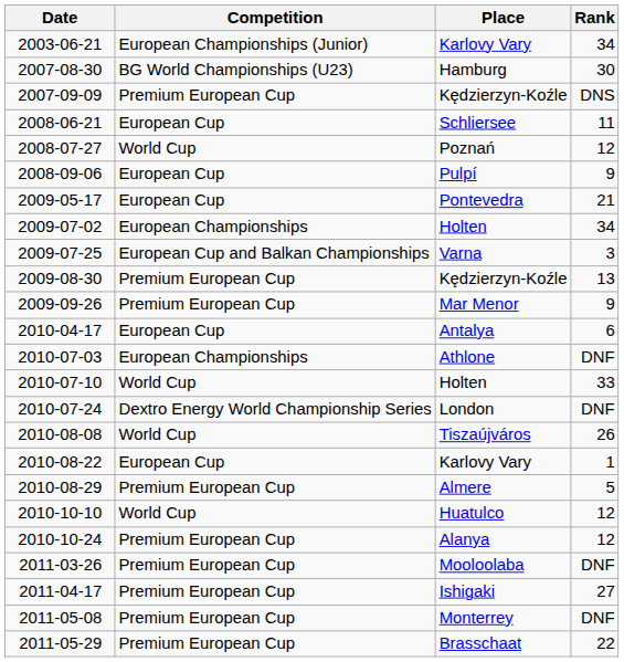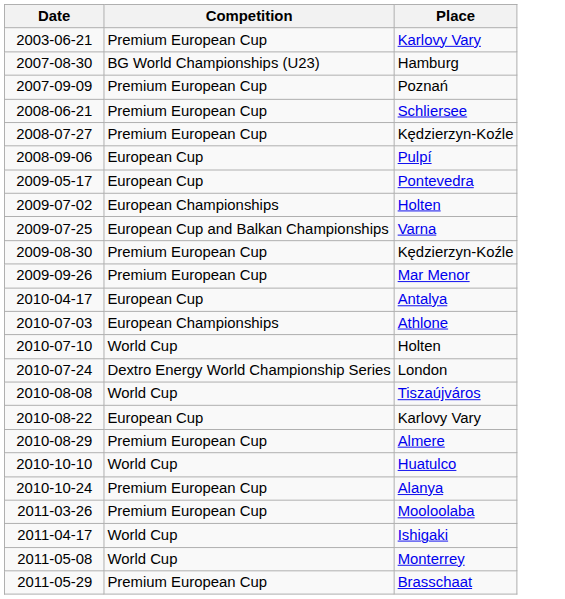- column: Rank | 34 | 30 | DNS | 11 | 12 | 9 | 21 | 34 | 3 | 13 | 9 | 6 | DNF | 33 | DNF | 26 | 1 | 5 | 12 | 12 | DNF | 27 | DNF | 22
2003-06-21 | Competition: European Championships (Junior) -> Premium European Cup
2007-09-09 | Place: Kędzierzyn-Koźle -> Poznań
2008-06-21 | Competition: European Cup -> Premium European Cup
2008-07-27 | Competition: World Cup -> Premium European Cup
2008-07-27 | Place: Poznań -> Kędzierzyn-Koźle
2011-04-17 | Competition: Premium European Cup -> World Cup
2011-05-08 | Competition: Premium European Cup -> World Cup
